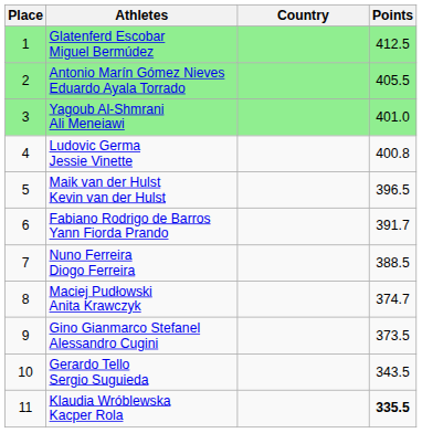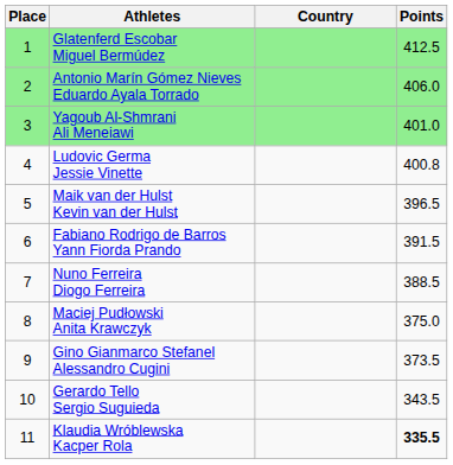Antonio Marín Gómez Nieves Eduardo Ayala Torrado | Points: 405.5 -> 406.0
Fabiano Rodrigo de Barros Yann Fiorda Prando | Points: 391.7 -> 391.5
Maciej Pudłowski Anita Krawczyk | Points: 374.7 -> 375.0
